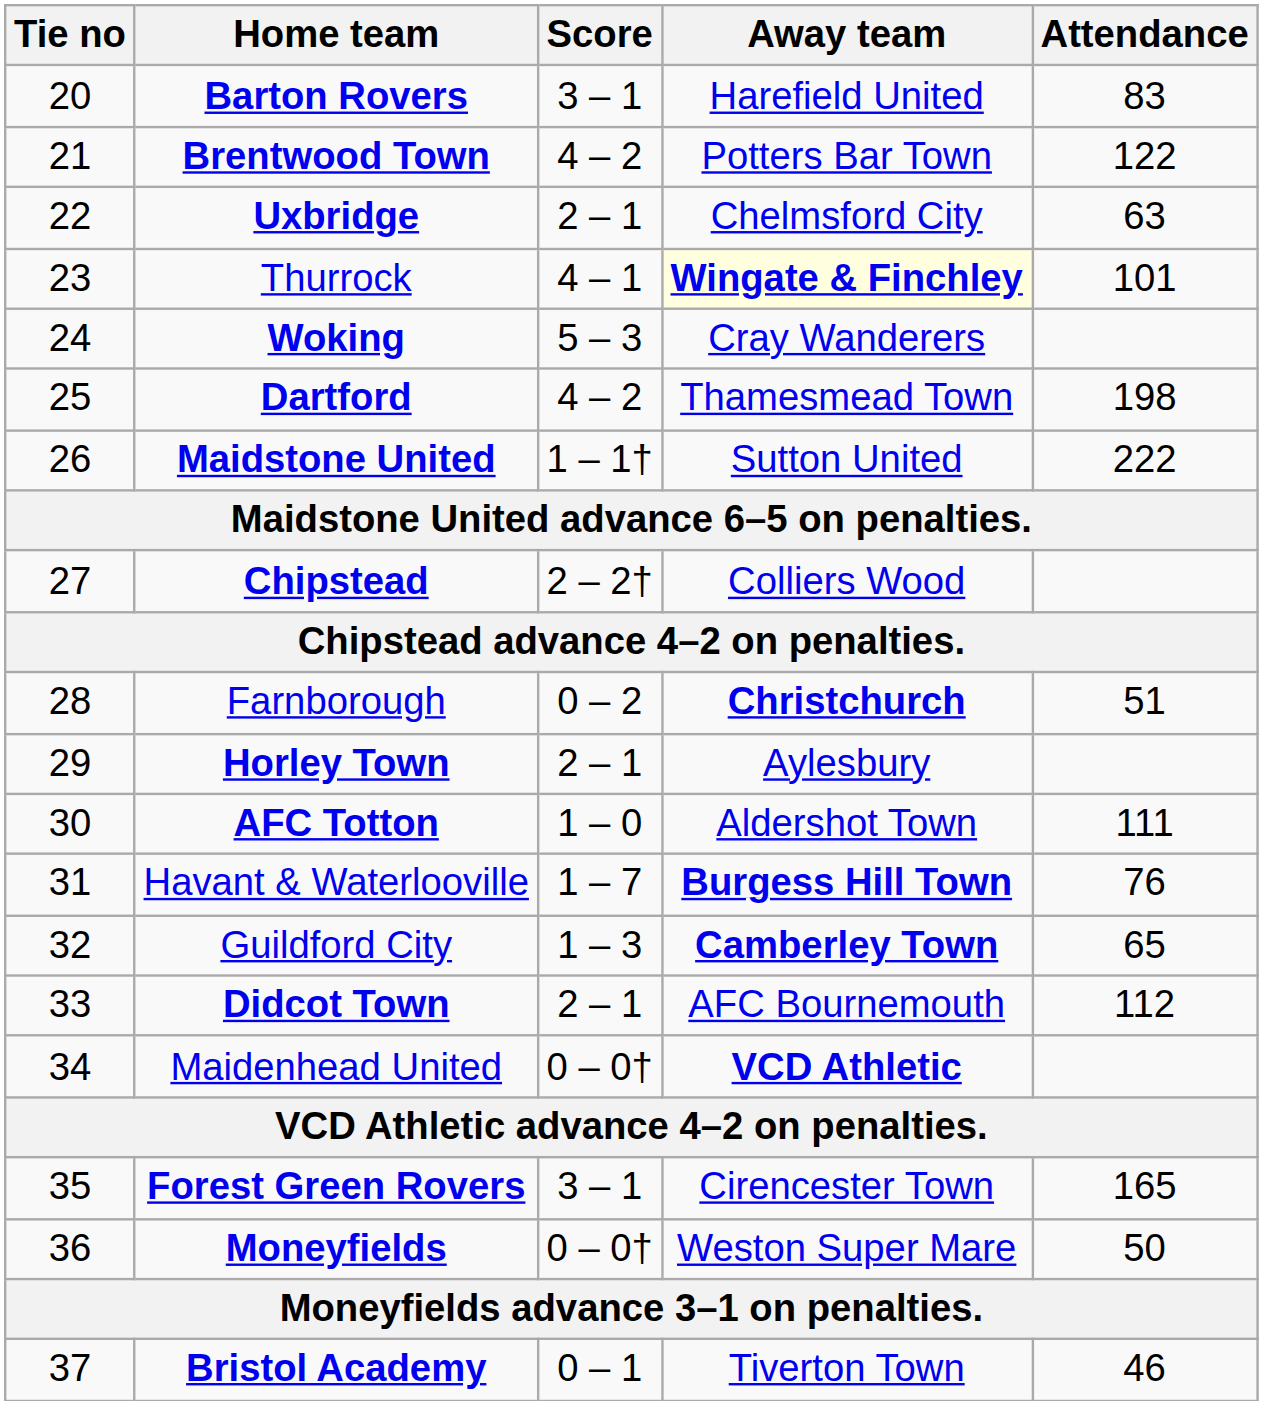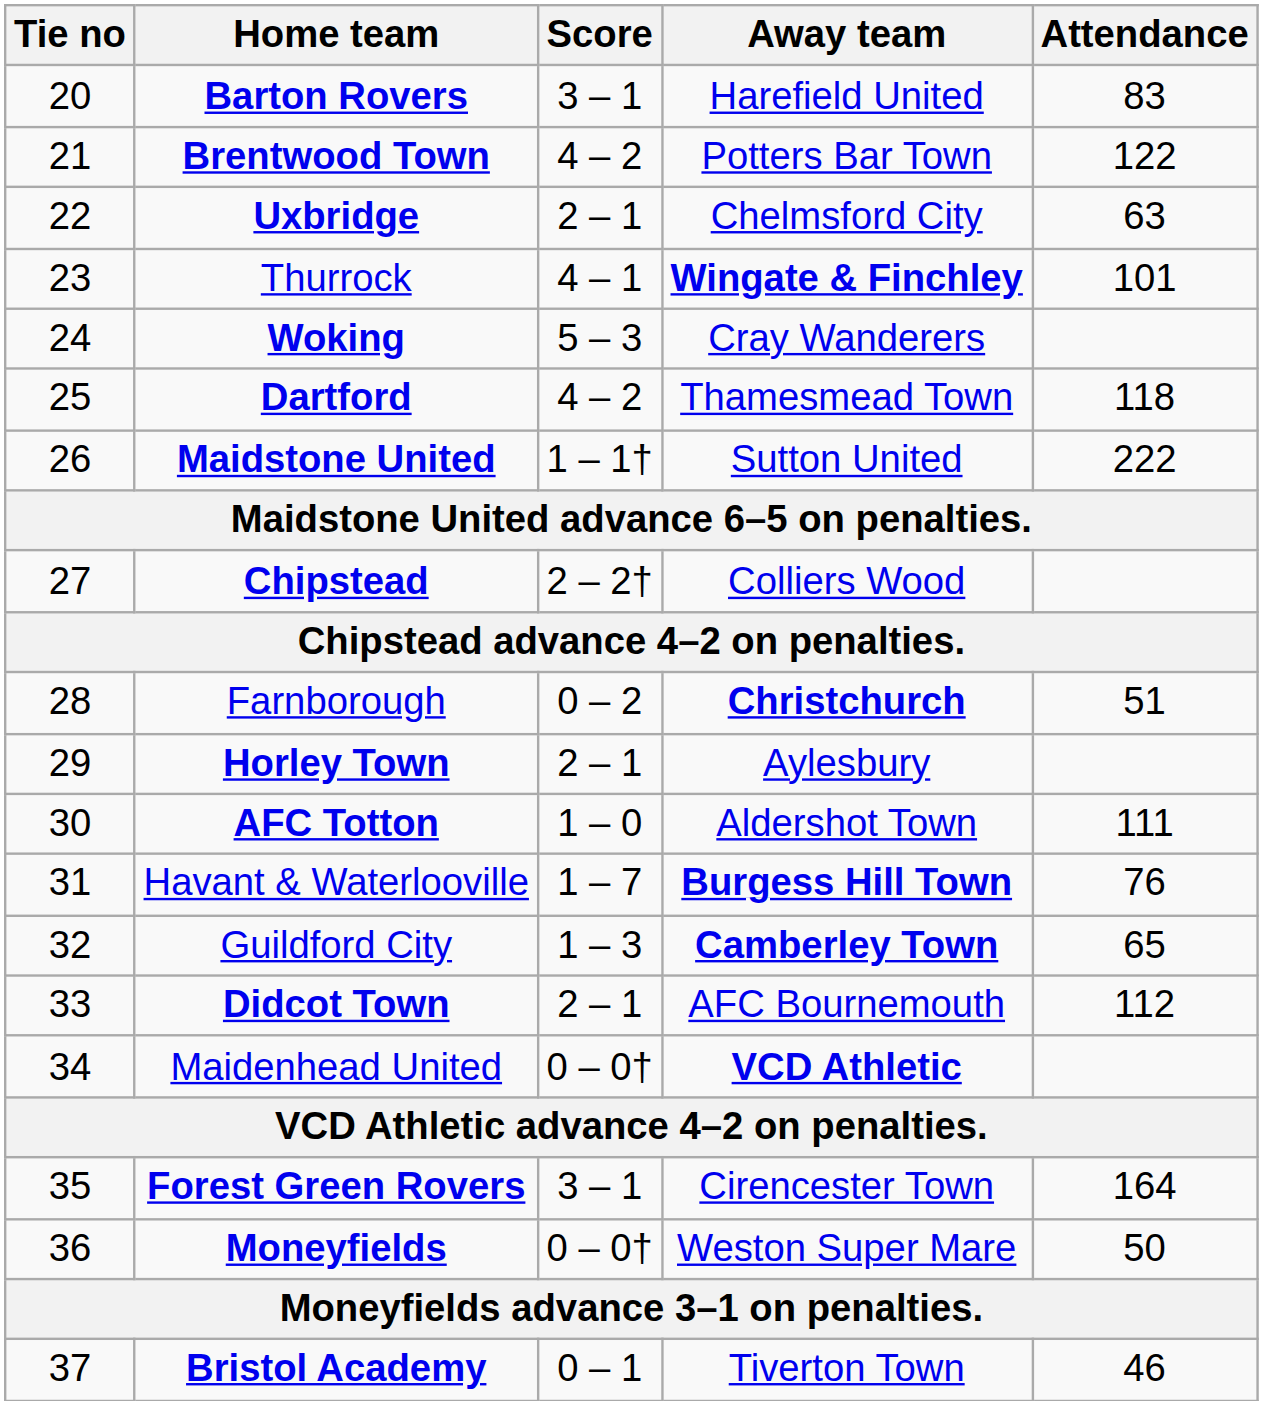Thurrock | Away team: lightyellow background -> no background
Dartford | Attendance: 198 -> 118
Forest Green Rovers | Attendance: 165 -> 164
